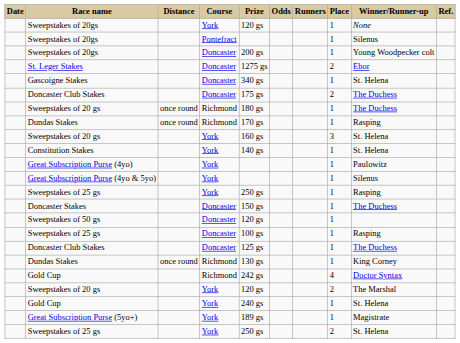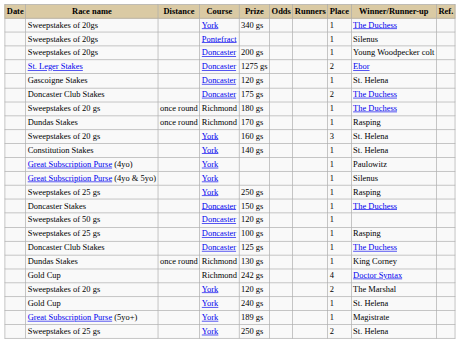Sweepstakes of 20gs / York | Prize: 120 gs -> 340 gs
Sweepstakes of 20gs / York | Winner/Runner-up: None -> The Duchess
Gascoigne Stakes | Prize: 340 gs -> 120 gs
